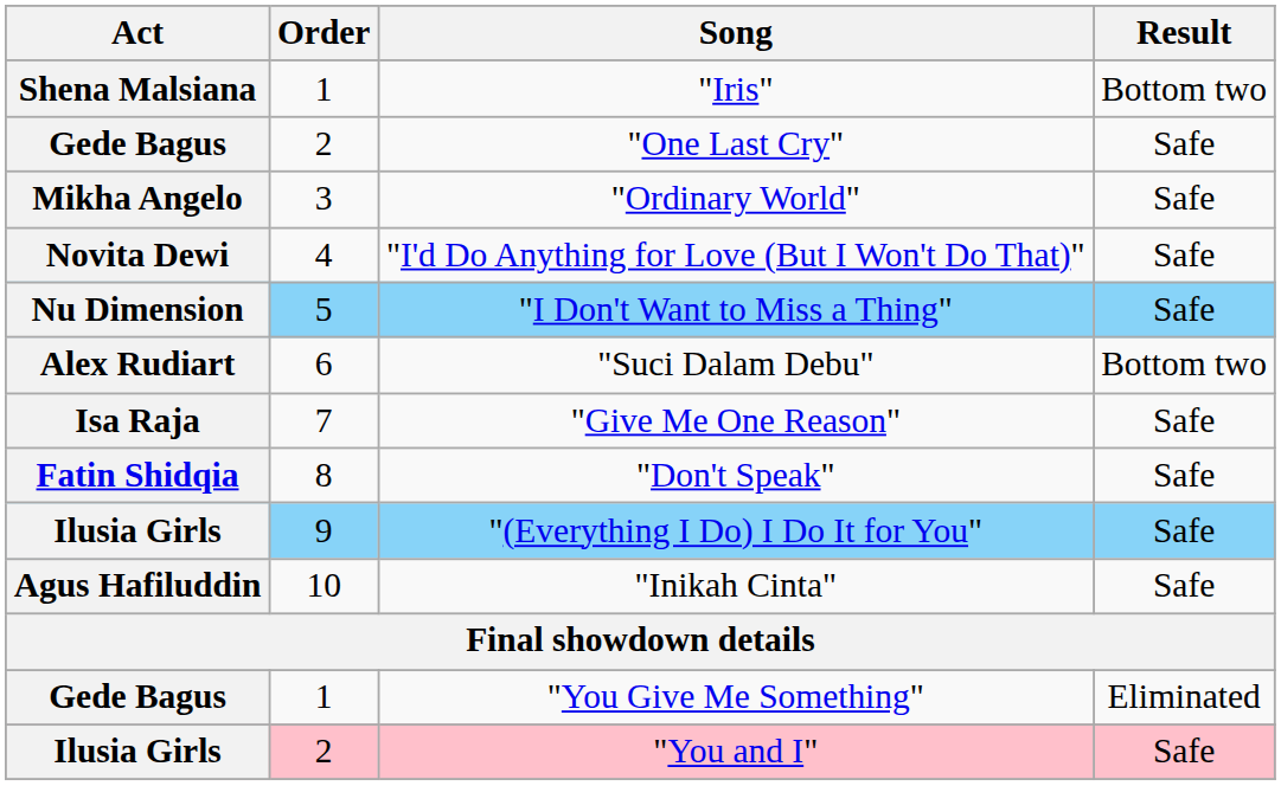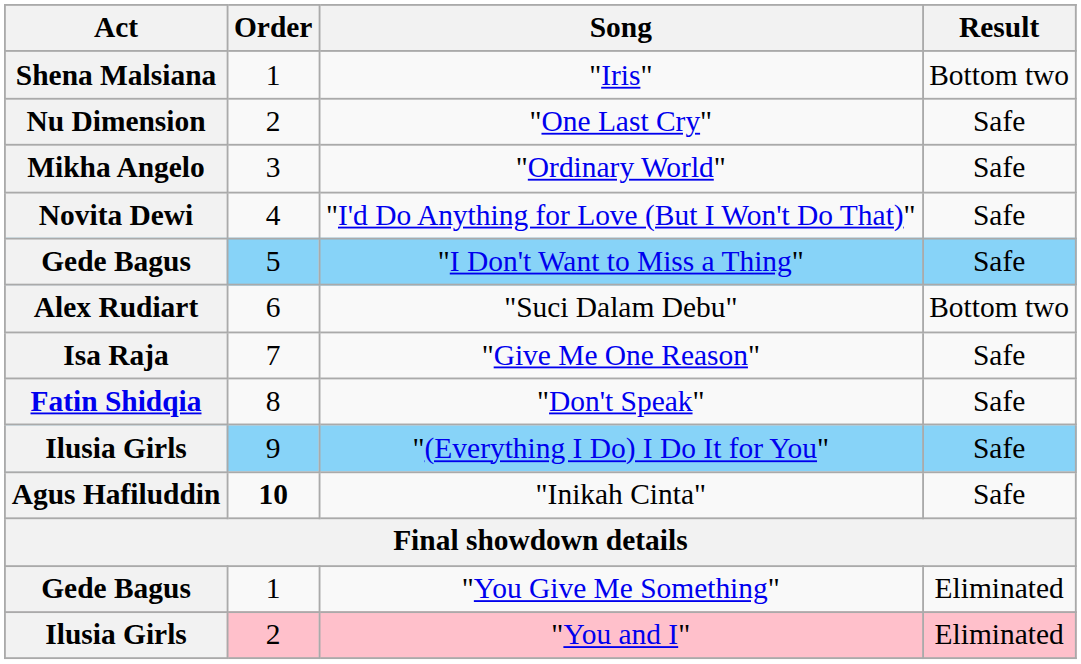"One Last Cry" | Act: Gede Bagus -> Nu Dimension
"I Don't Want to Miss a Thing" | Act: Nu Dimension -> Gede Bagus
"Inikah Cinta" | Order: normal -> bold
"You and I" | Result: Safe -> Eliminated
